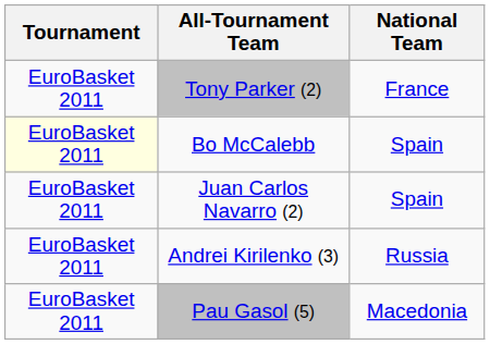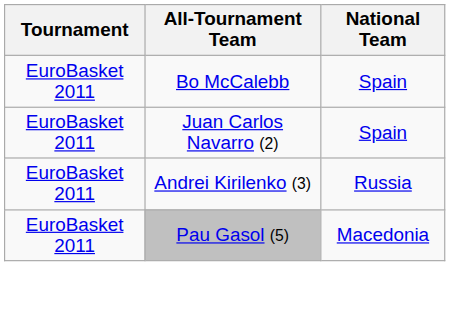- row: EuroBasket 2011 | Tony Parker (2) | France
Bo McCalebb | Tournament: lightyellow background -> no background
